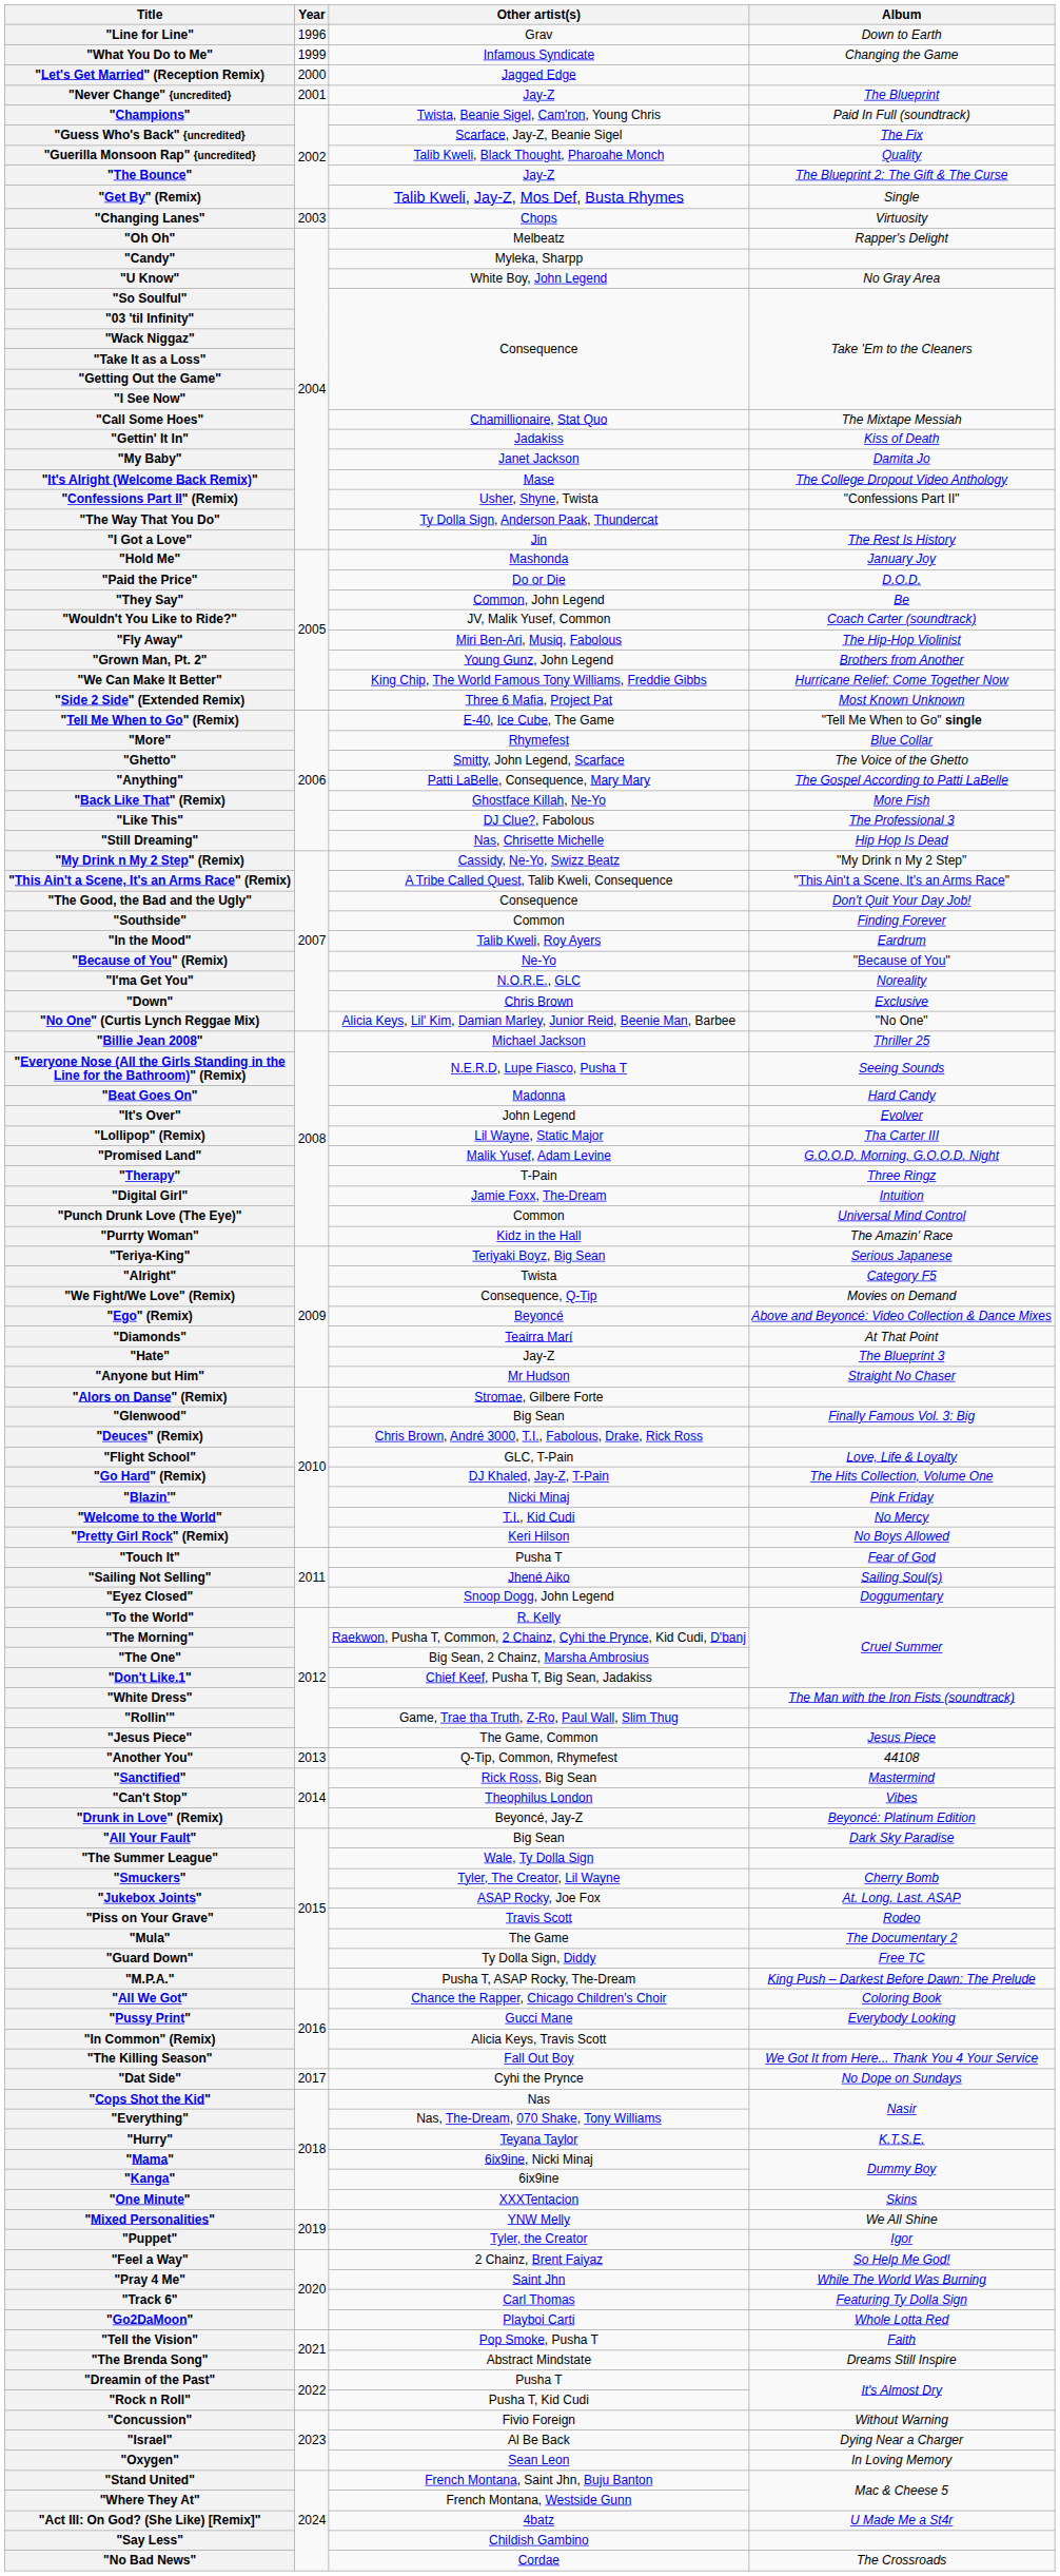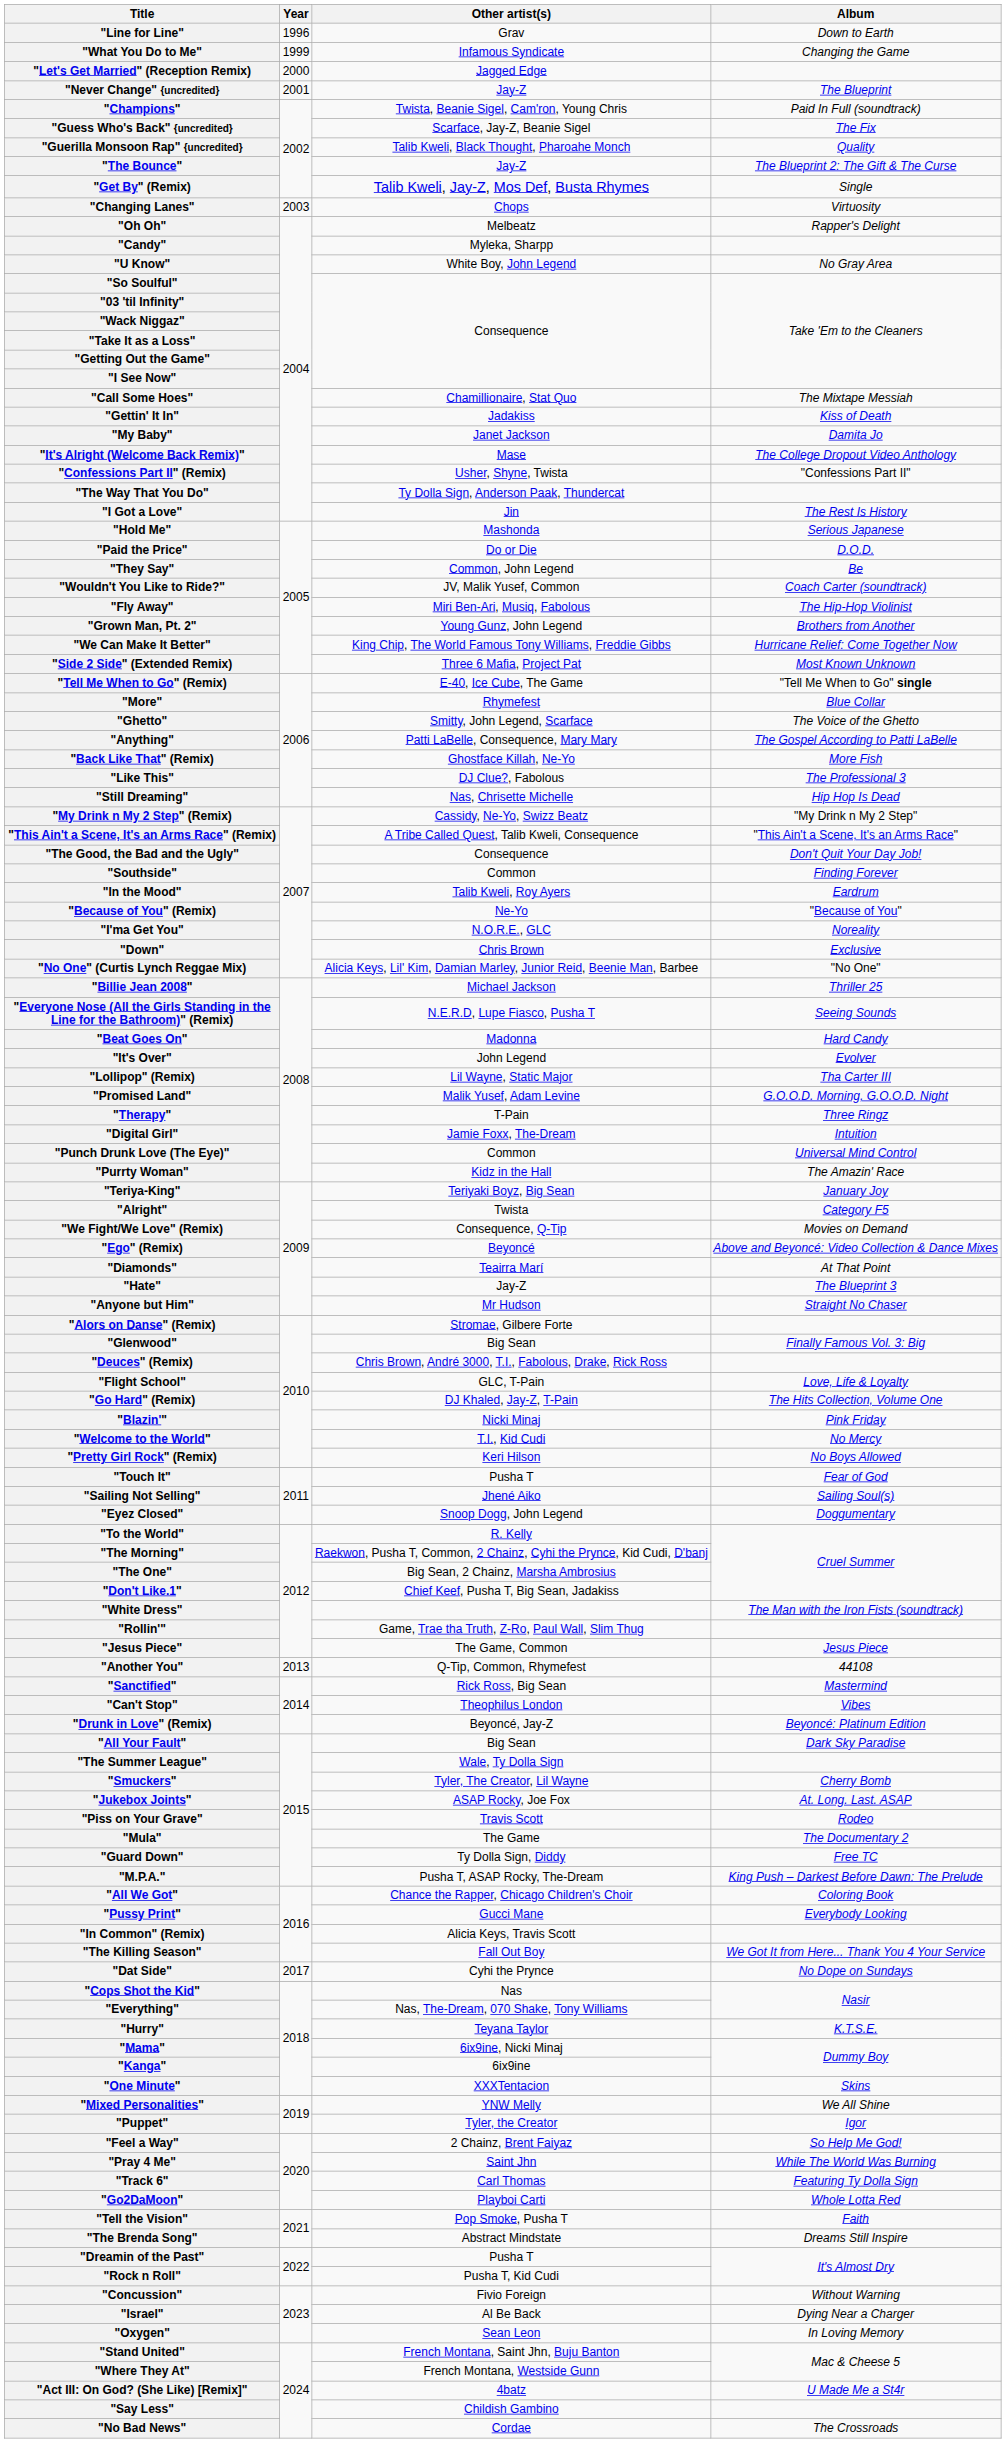"Hold Me" | Album: January Joy -> Serious Japanese
"Teriya-King" | Album: Serious Japanese -> January Joy
